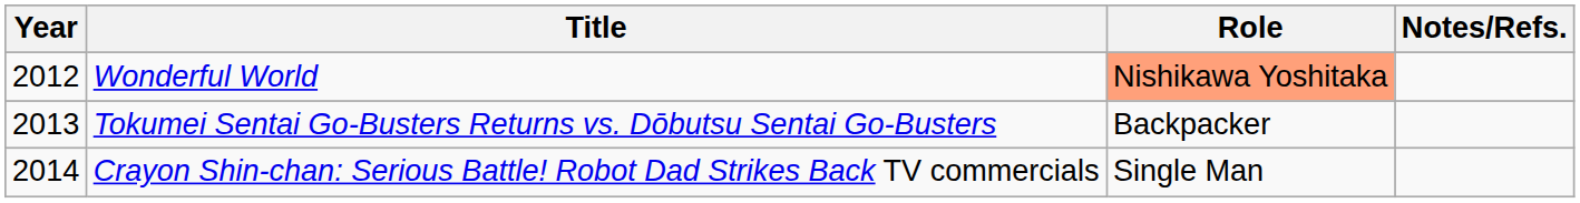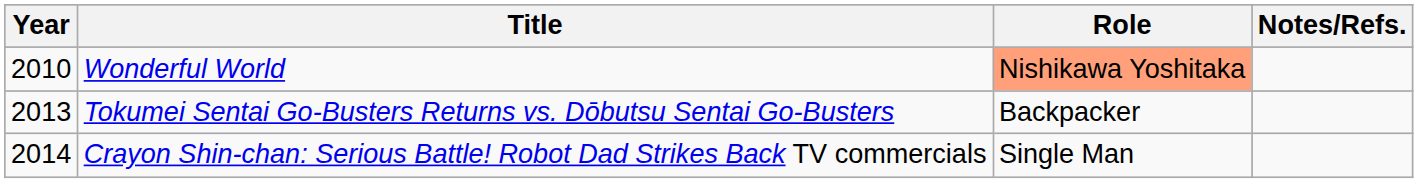Wonderful World | Year: 2012 -> 2010
